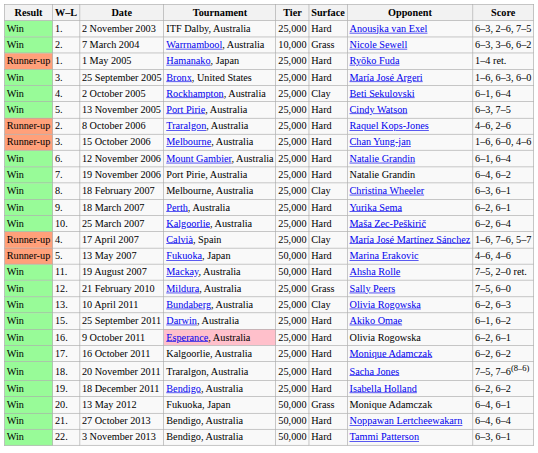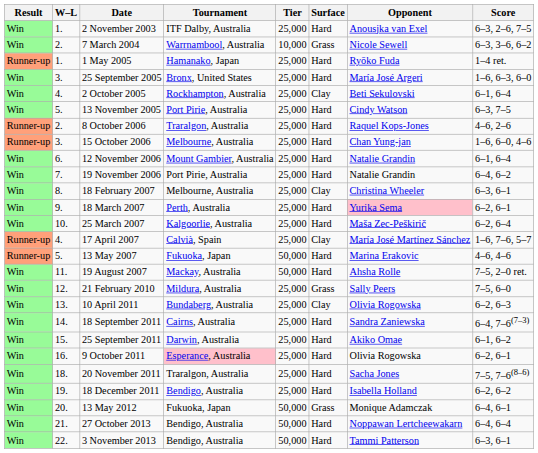18 March 2007 | Opponent: no background -> pink background
+ row: Win | 14. | 18 September 2011 | Cairns, Australia | 25,000 | Hard | Sandra Zaniewska | 6–4, 7–6(7–3)
- row: Win | 17. | 16 October 2011 | Kalgoorlie, Australia | 25,000 | Hard | Monique Adamczak | 6–2, 6–2
